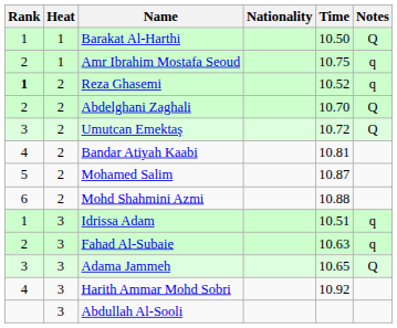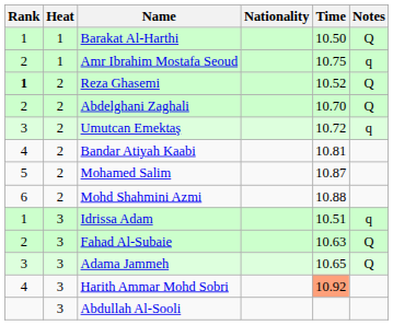Reza Ghasemi | Notes: q -> Q
Umutcan Emektaş | Notes: Q -> q
Fahad Al-Subaie | Notes: q -> Q
Harith Ammar Mohd Sobri | Time: no background -> lightsalmon background
